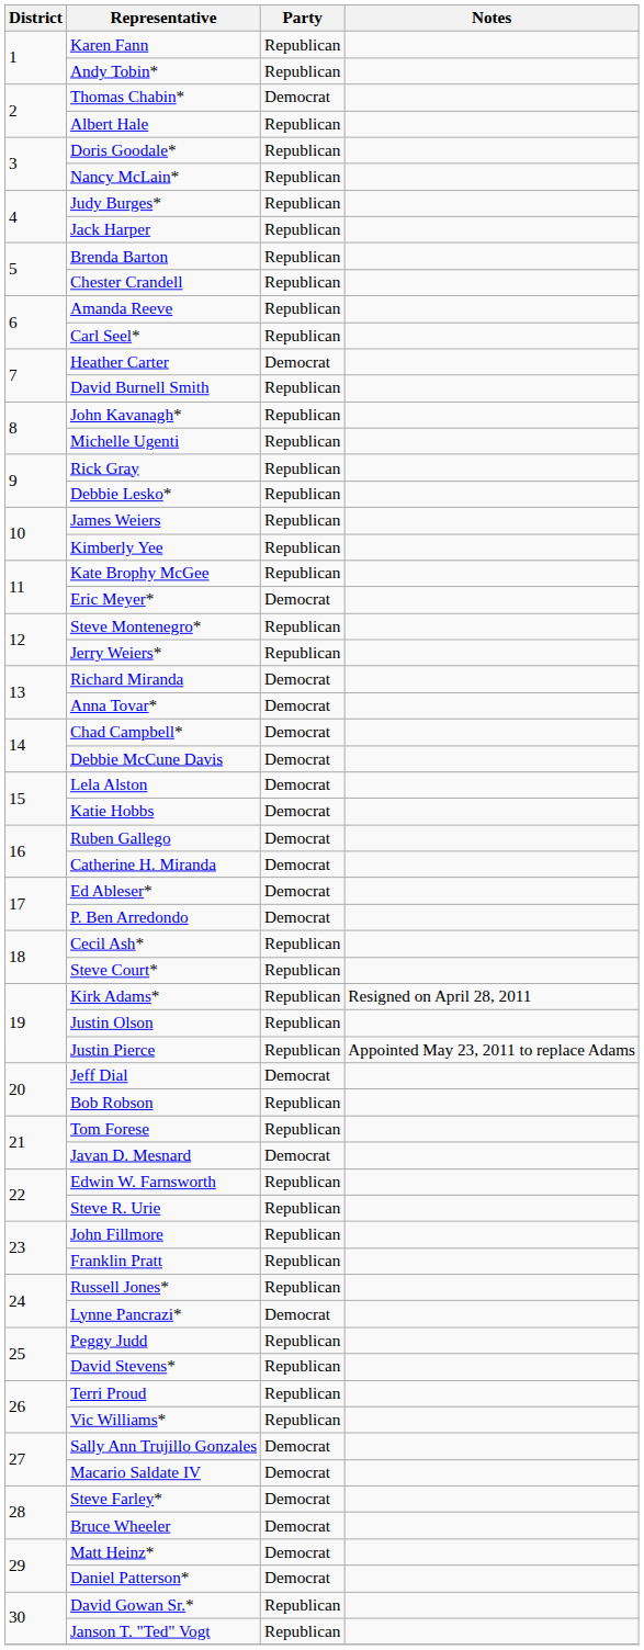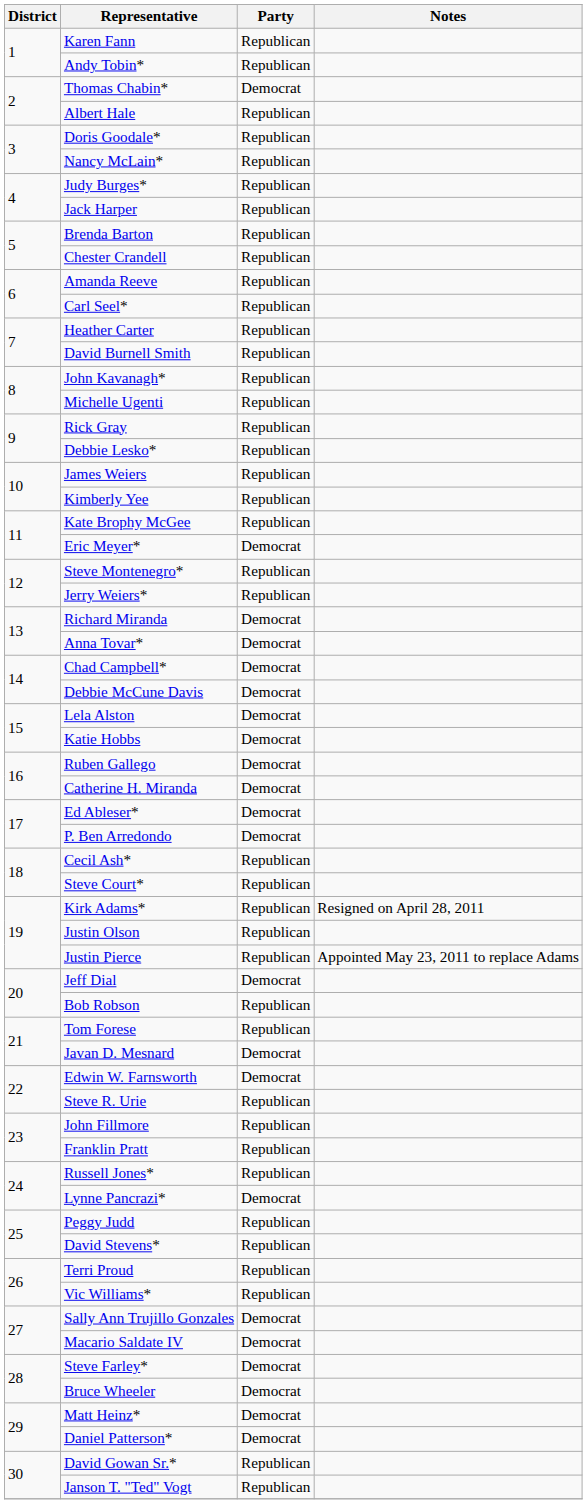Heather Carter | Party: Democrat -> Republican
Edwin W. Farnsworth | Party: Republican -> Democrat
